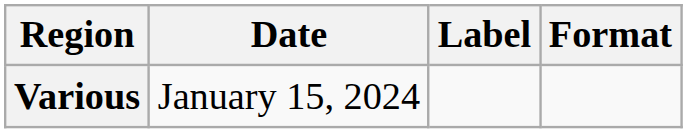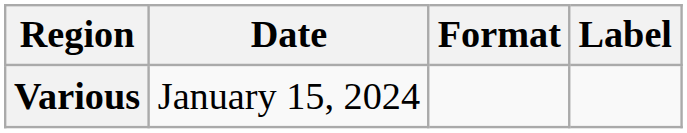columns swapped: Format <-> Label
